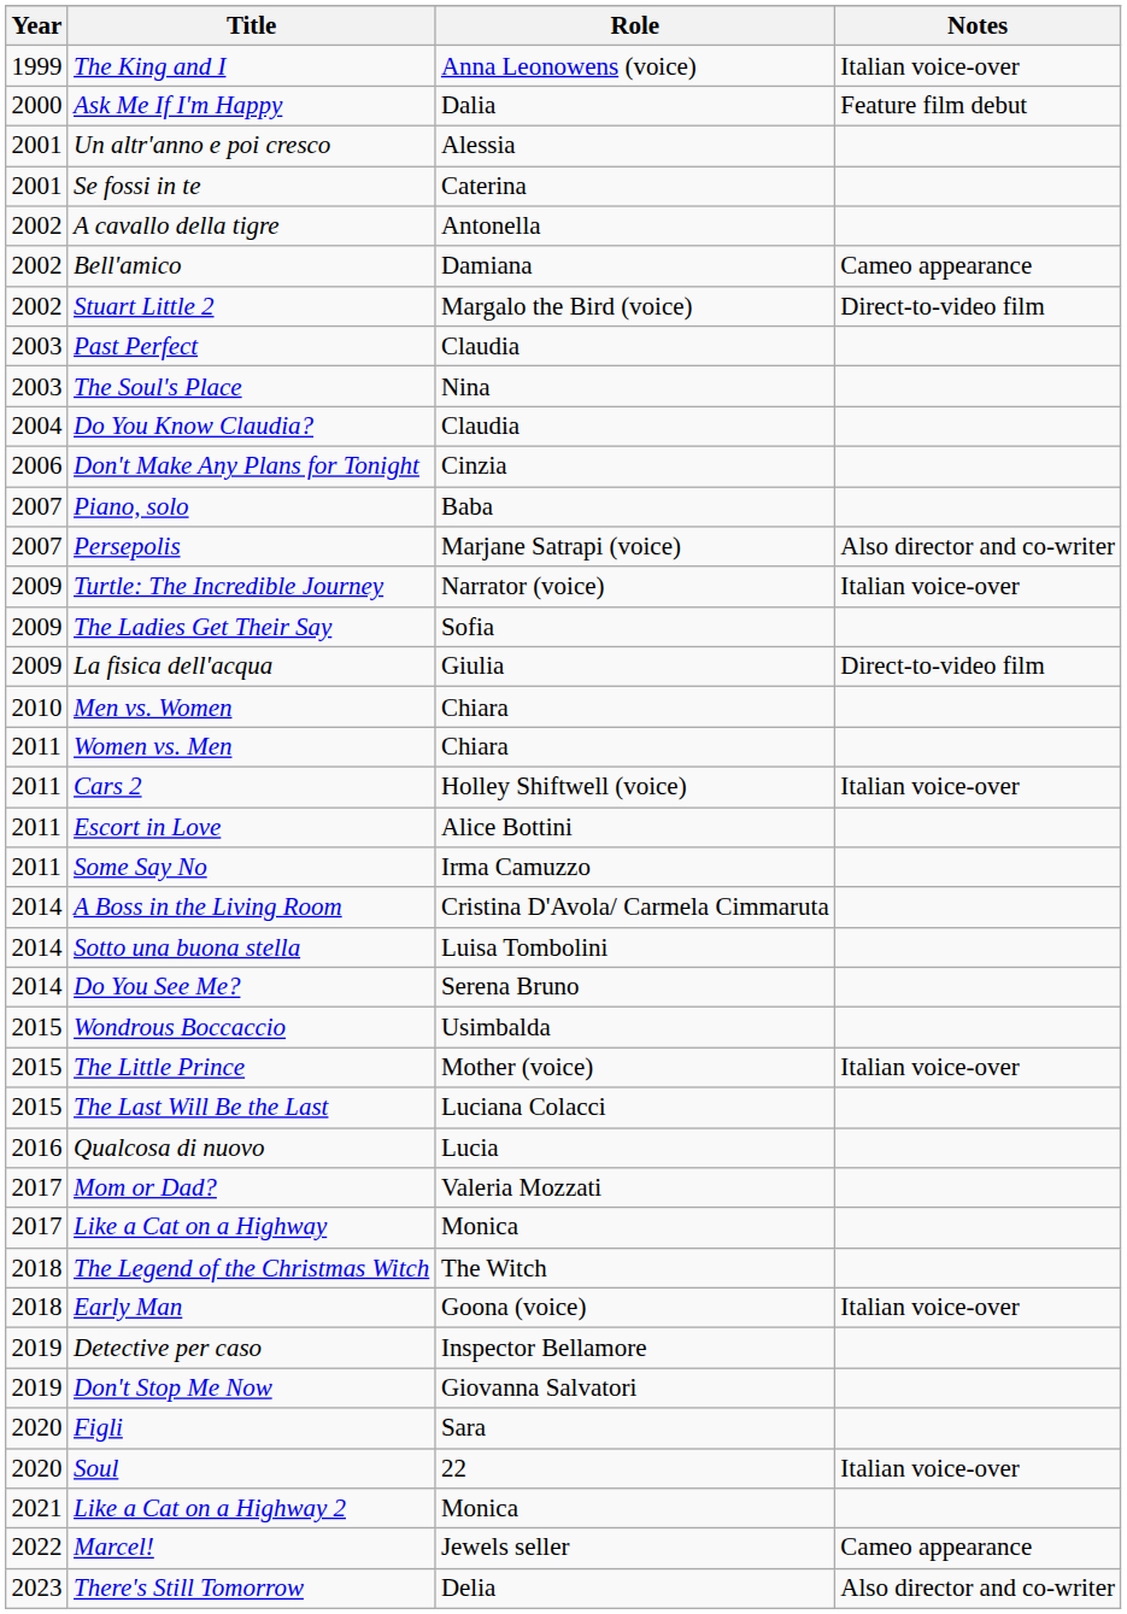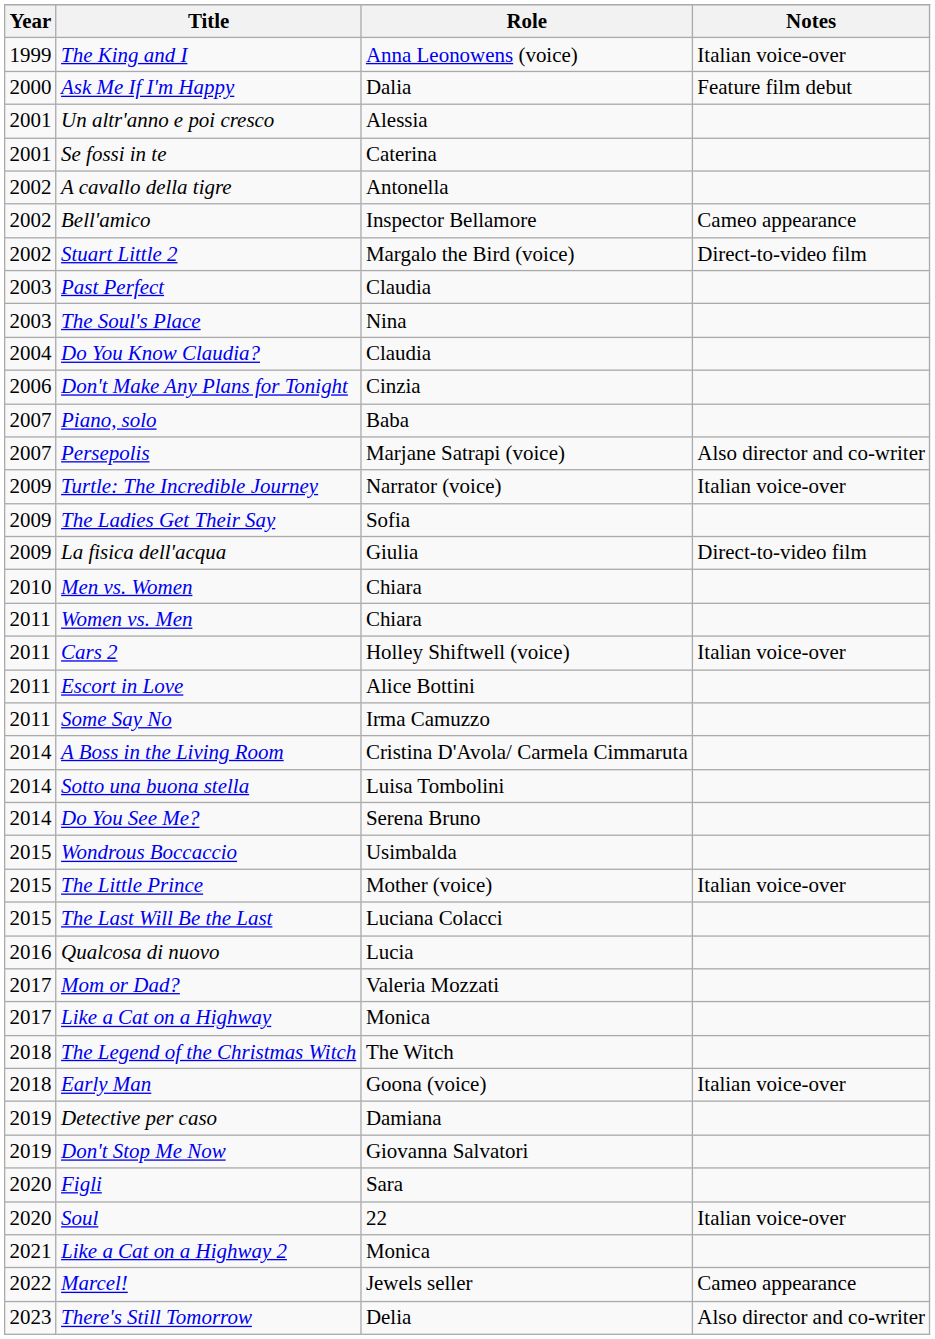Bell'amico | Role: Damiana -> Inspector Bellamore
Detective per caso | Role: Inspector Bellamore -> Damiana
